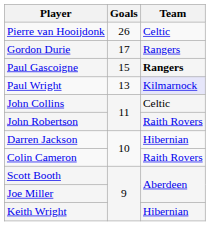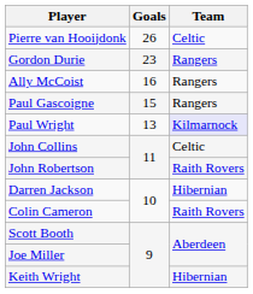Gordon Durie | Goals: 17 -> 23
+ row: Ally McCoist | 16 | Rangers
Paul Gascoigne | Team: bold -> normal
